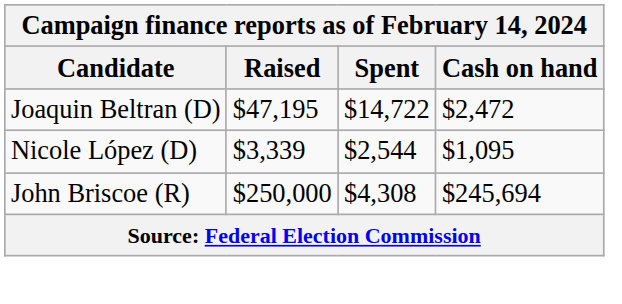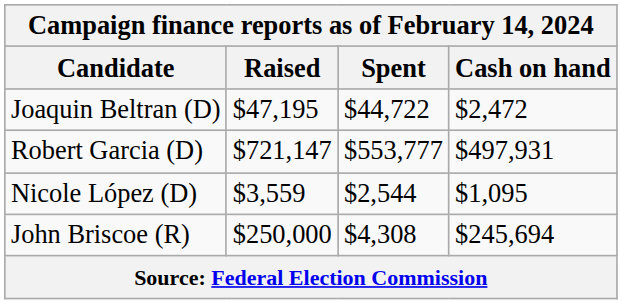Joaquin Beltran (D) | Spent: $14,722 -> $44,722
+ row: Robert Garcia (D) | $721,147 | $553,777 | $497,931
Nicole López (D) | Raised: $3,339 -> $3,559
